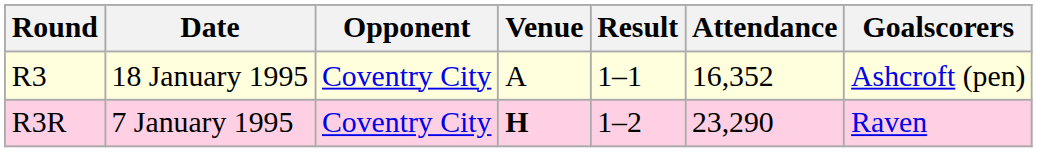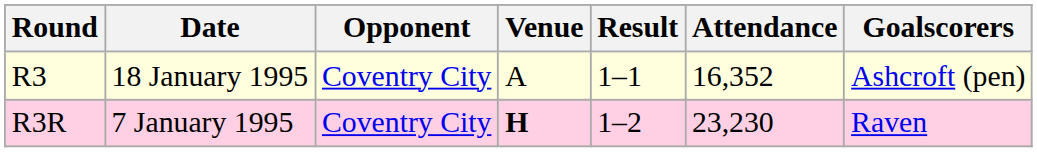R3R | Attendance: 23,290 -> 23,230
